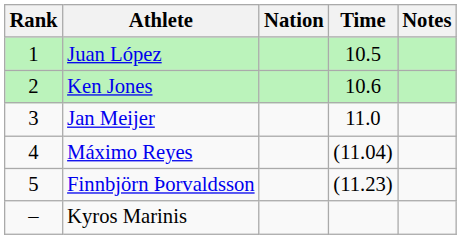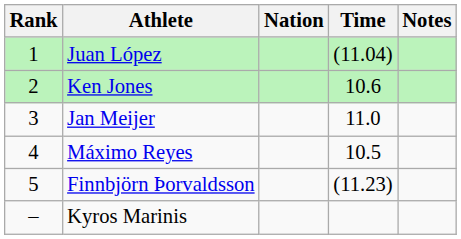Juan López | Time: 10.5 -> (11.04)
Máximo Reyes | Time: (11.04) -> 10.5
